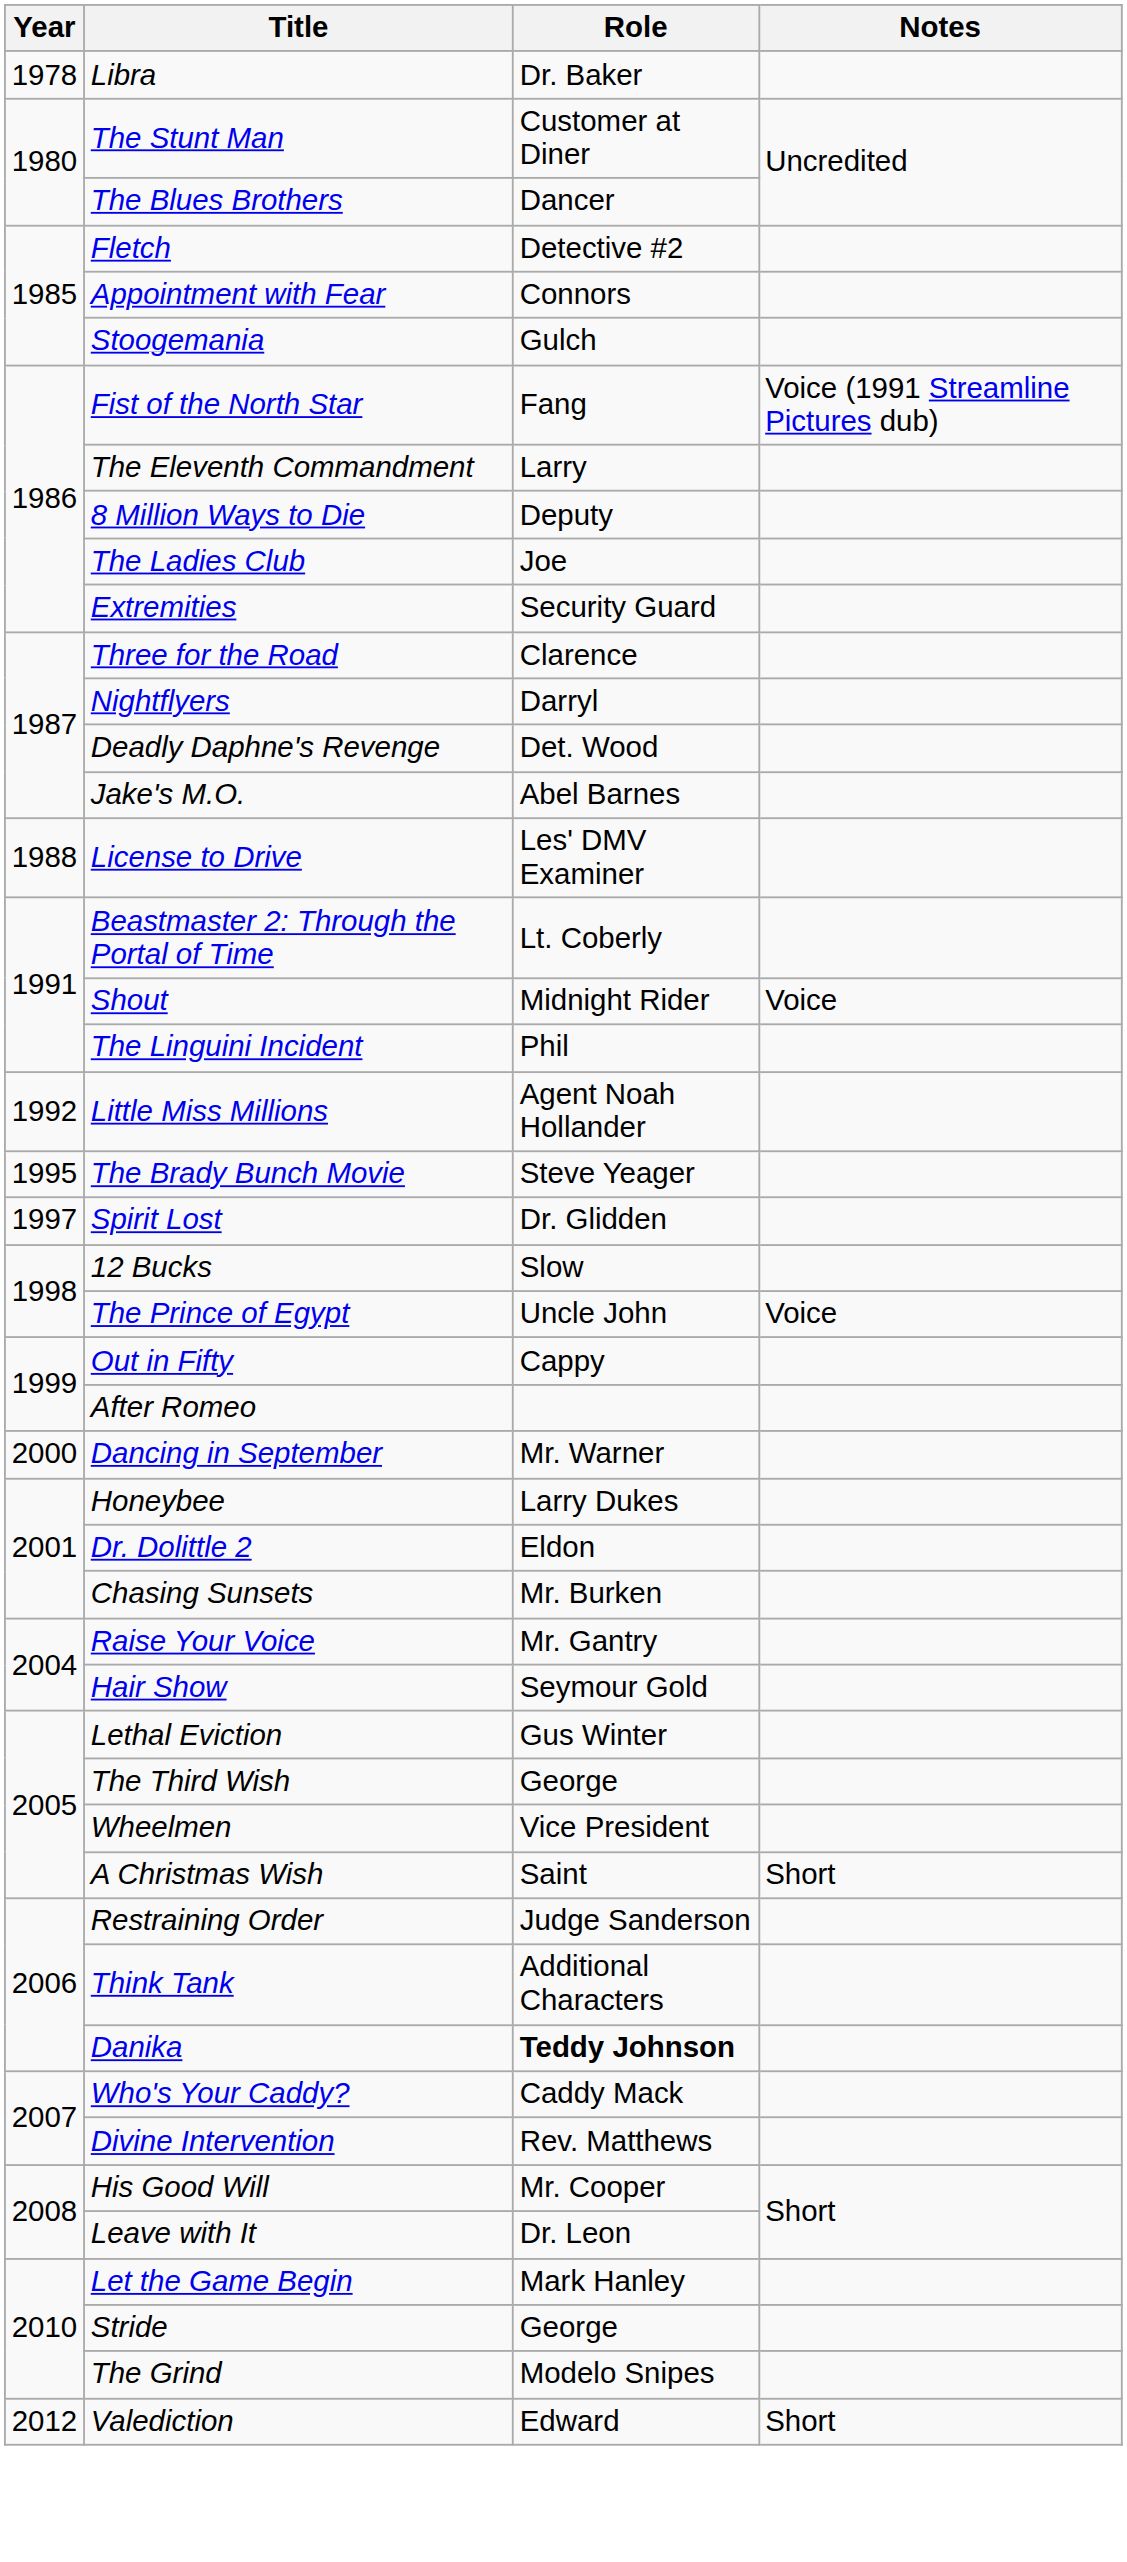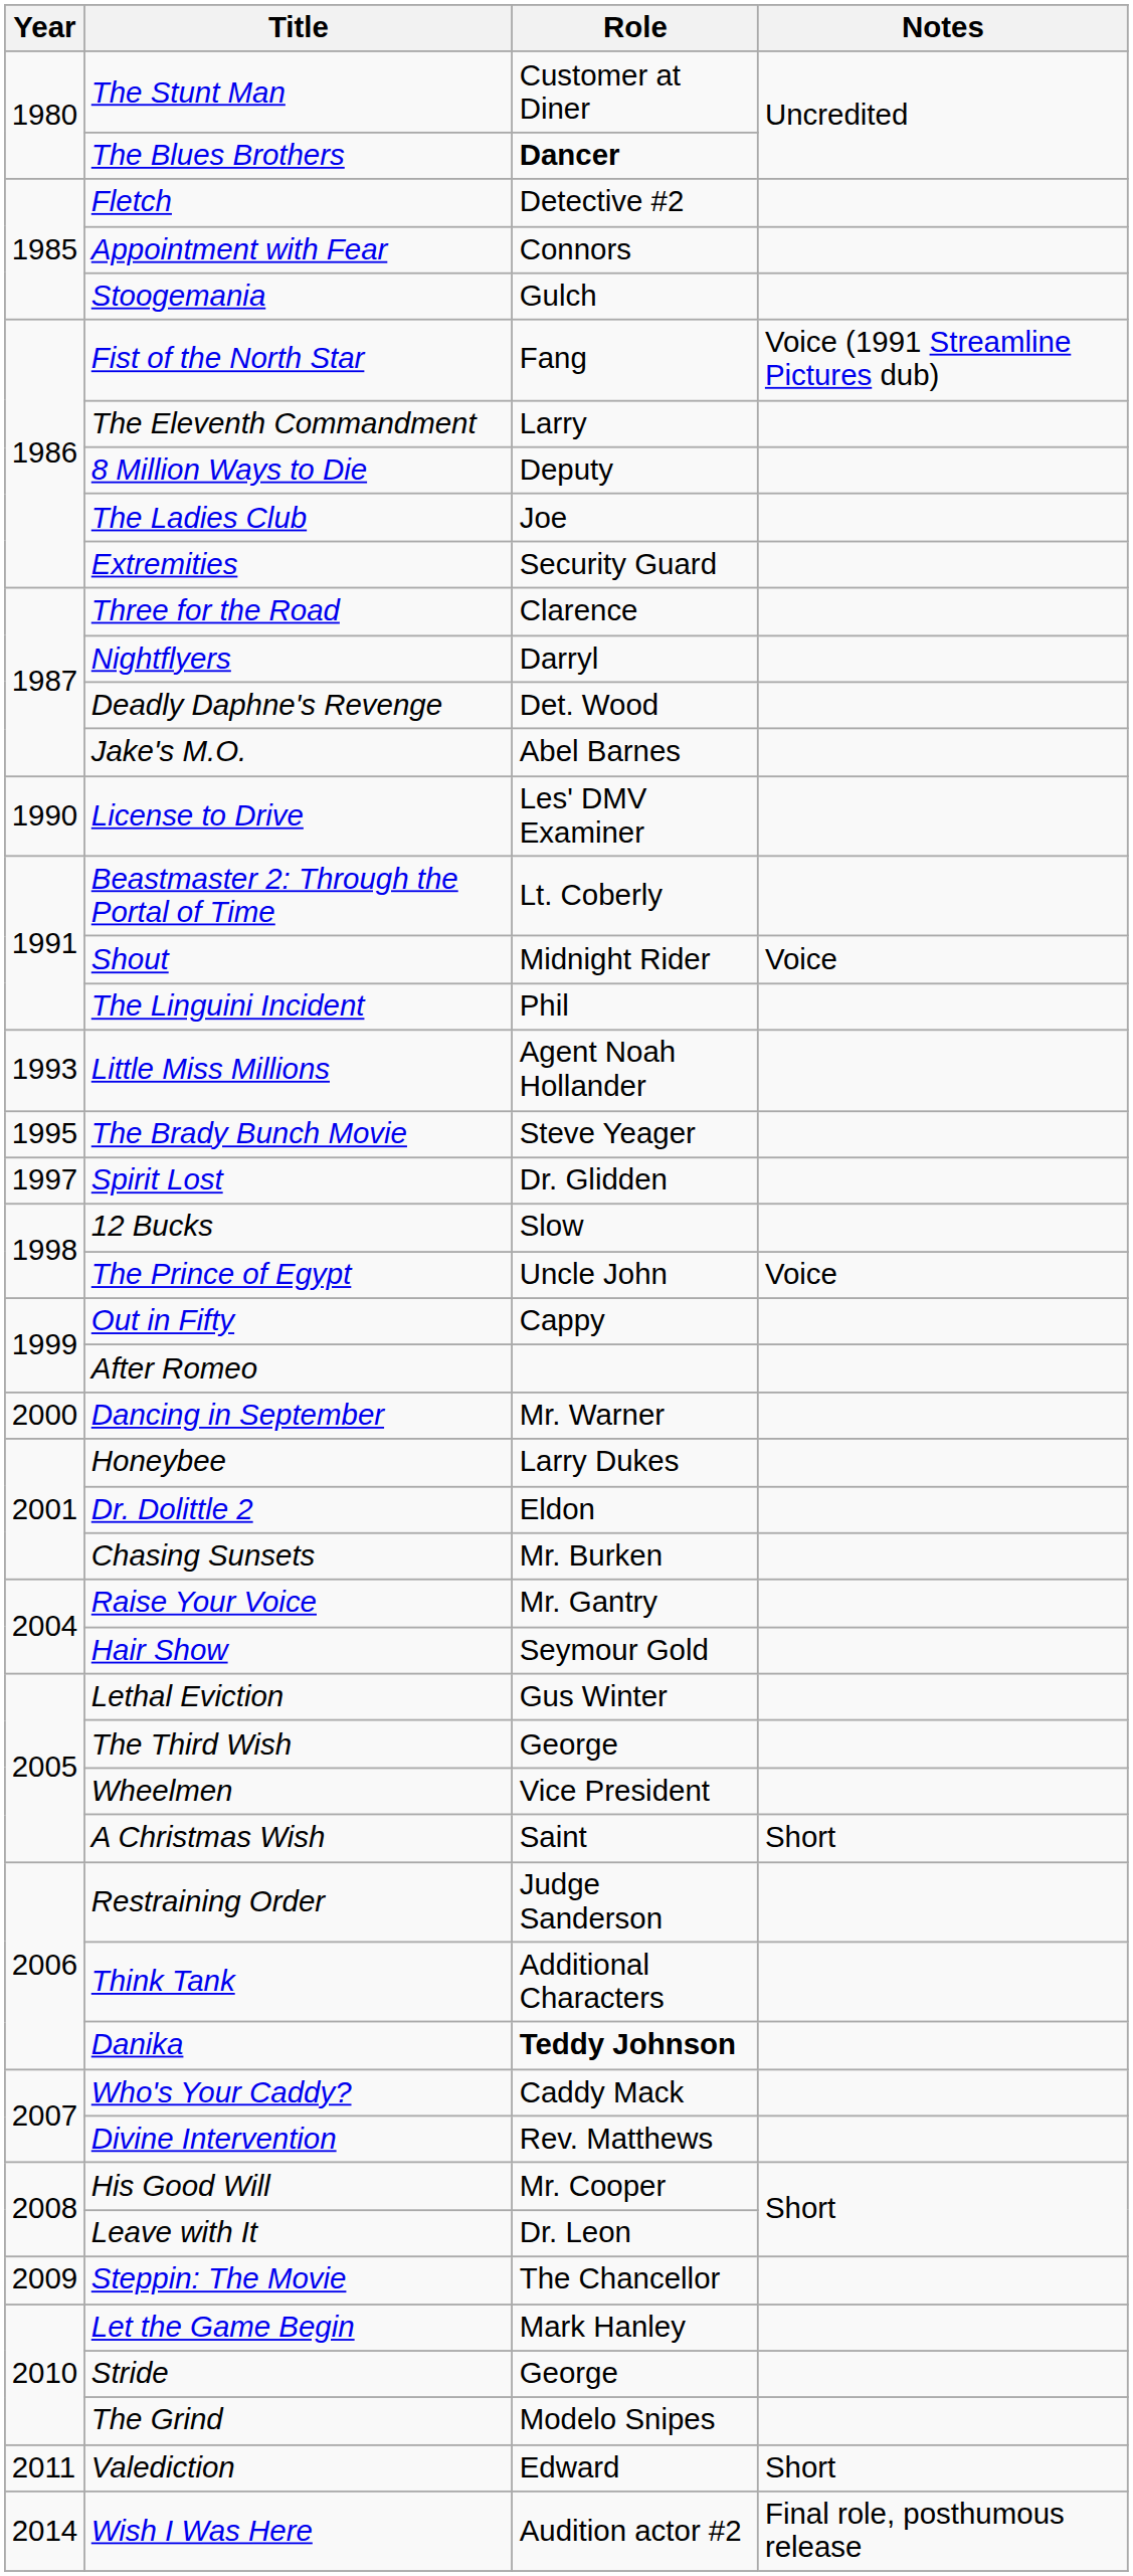- row: 1978 | Libra | Dr. Baker
The Blues Brothers | Role: normal -> bold
License to Drive | Year: 1988 -> 1990
Little Miss Millions | Year: 1992 -> 1993
+ row: 2009 | Steppin: The Movie | The Chancellor
Valediction | Year: 2012 -> 2011
+ row: 2014 | Wish I Was Here | Audition actor #2 | Final role, posthumous release
